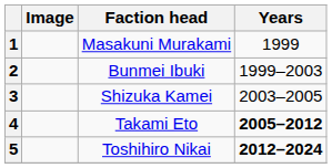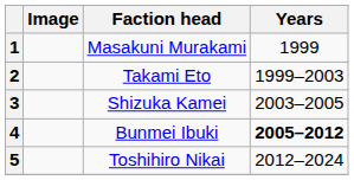2 | Faction head: Bunmei Ibuki -> Takami Eto
4 | Faction head: Takami Eto -> Bunmei Ibuki
5 | Years: bold -> normal
